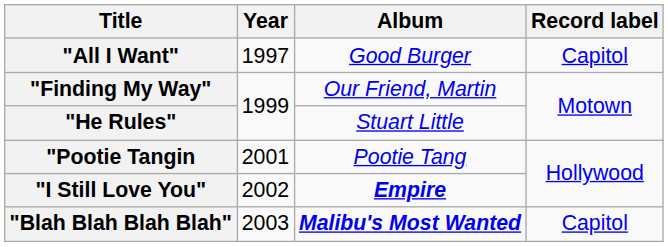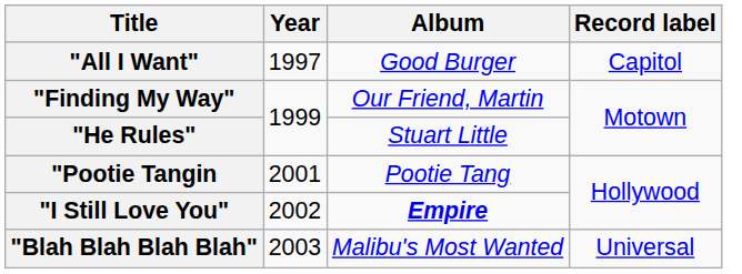"Blah Blah Blah Blah" | Album: bold -> normal
"Blah Blah Blah Blah" | Record label: Capitol -> Universal
